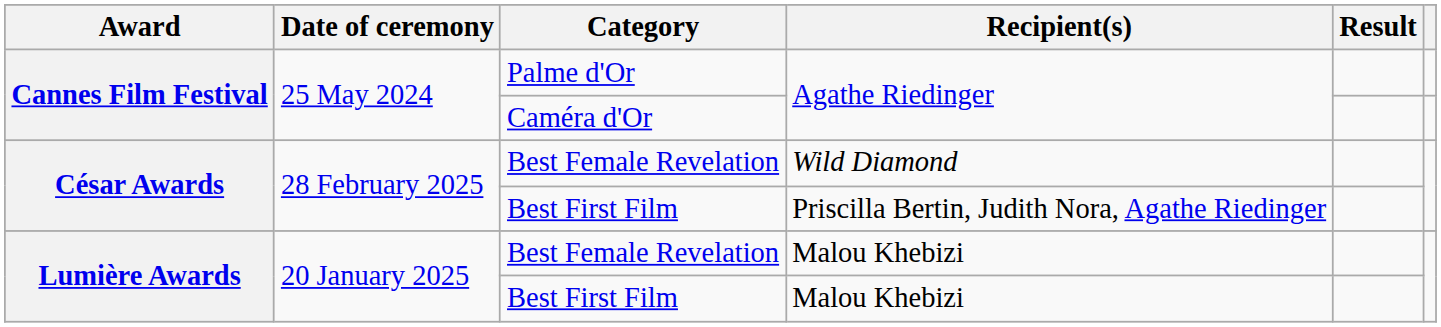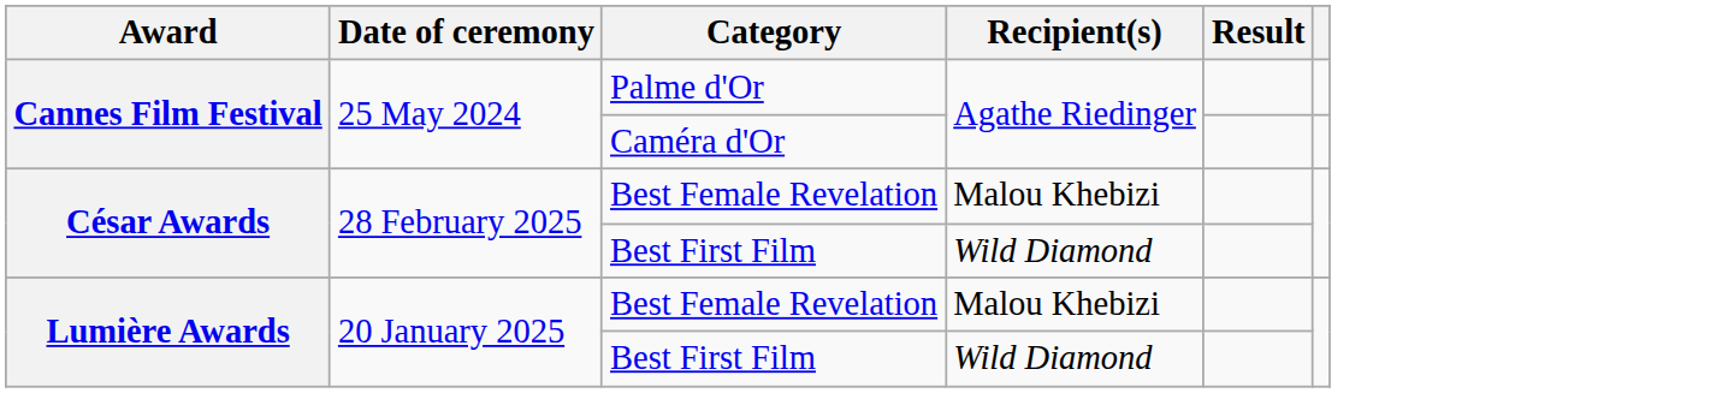César Awards / Best Female Revelation | Recipient(s): Wild Diamond -> Malou Khebizi
César Awards / Best First Film | Recipient(s): Priscilla Bertin, Judith Nora, Agathe Riedinger -> Wild Diamond
Lumière Awards / Best First Film | Recipient(s): Malou Khebizi -> Wild Diamond
